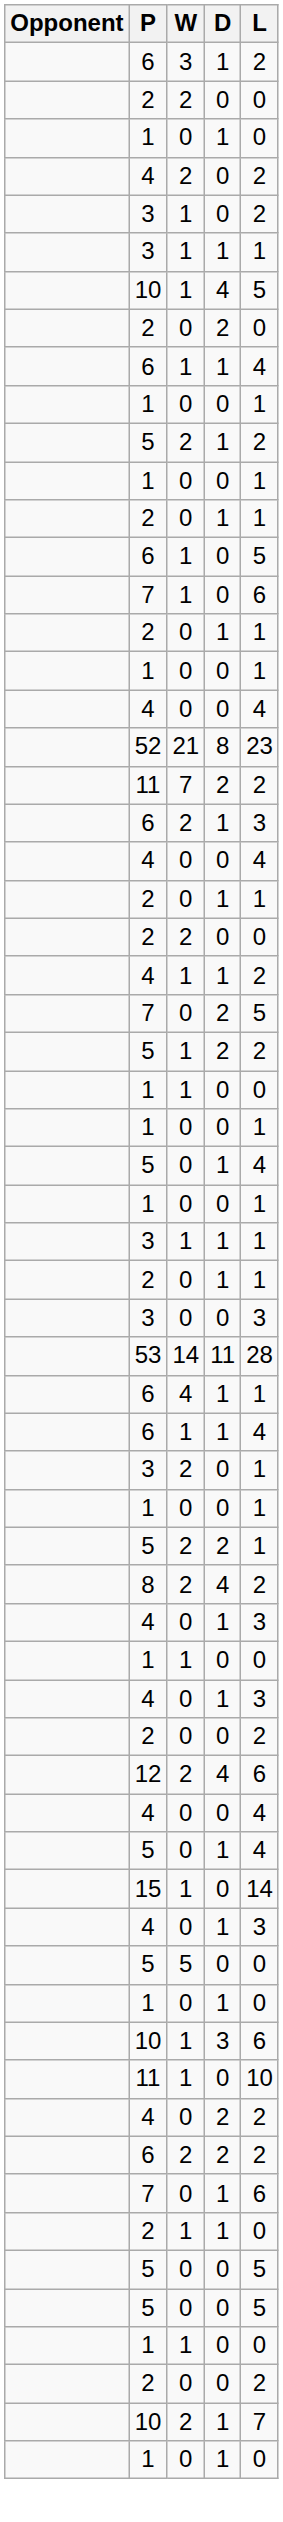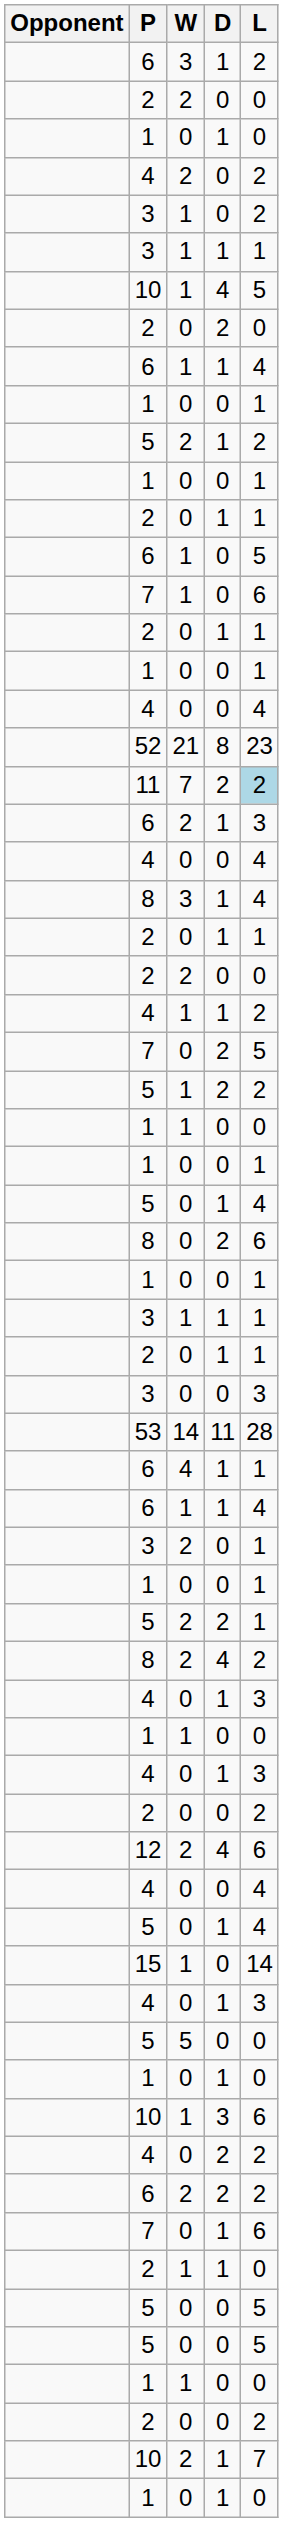11 / 7 | L: no background -> lightblue background
+ row: 8 | 3 | 1 | 4
+ row: 8 | 0 | 2 | 6
- row: 11 | 1 | 0 | 10
